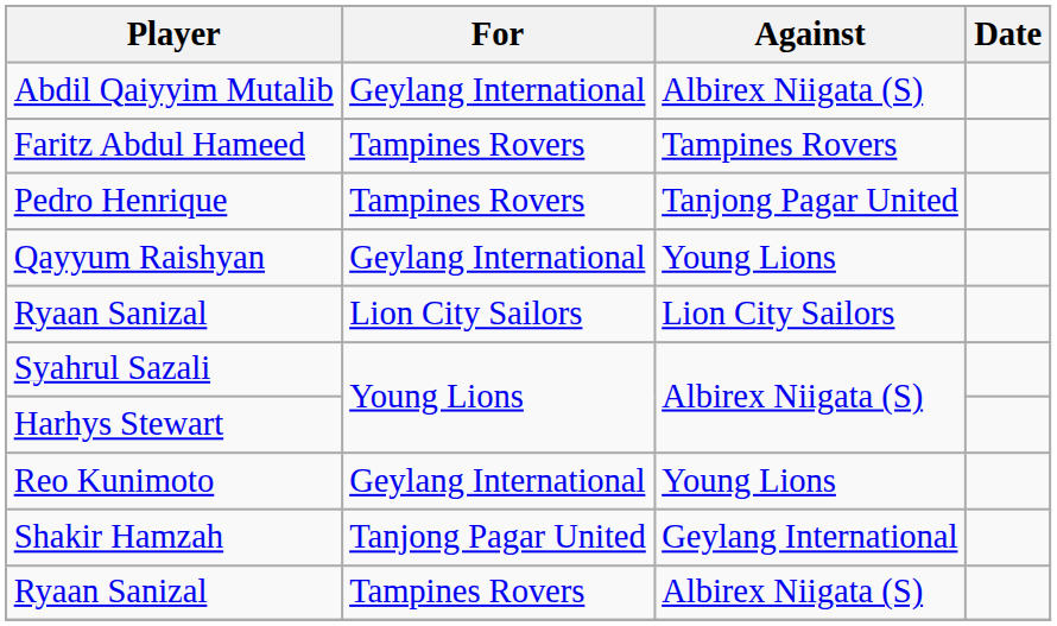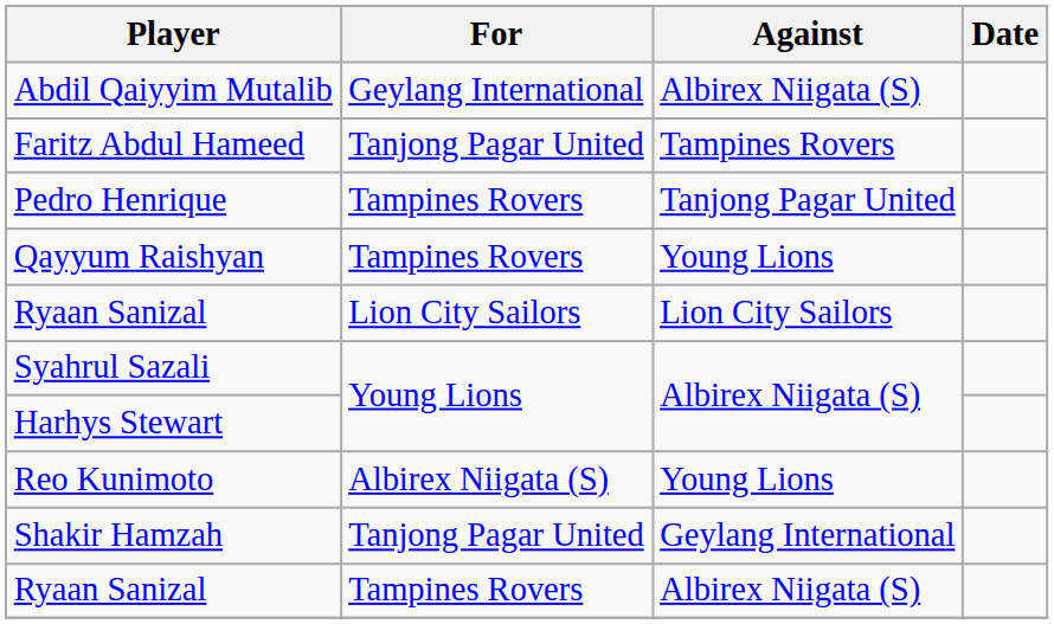Faritz Abdul Hameed | For: Tampines Rovers -> Tanjong Pagar United
Qayyum Raishyan | For: Geylang International -> Tampines Rovers
Reo Kunimoto | For: Geylang International -> Albirex Niigata (S)
